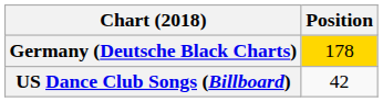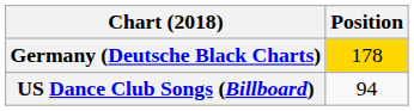US Dance Club Songs (Billboard) | Position: 42 -> 94
